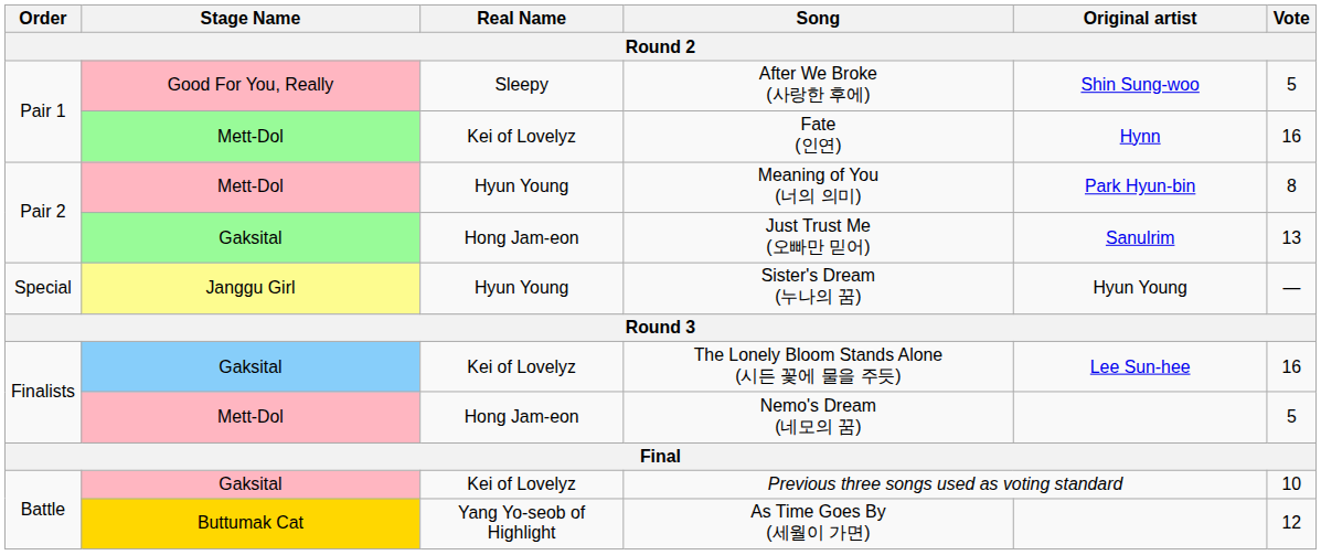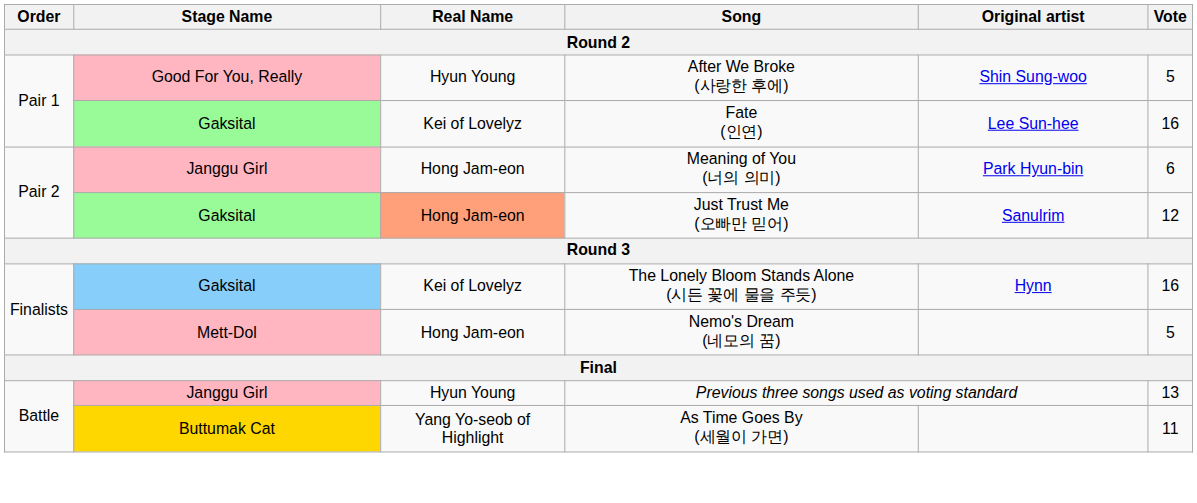After We Broke (사랑한 후에) | Real Name: Sleepy -> Hyun Young
Fate (인연) | Stage Name: Mett-Dol -> Gaksital
Fate (인연) | Original artist: Hynn -> Lee Sun-hee
Meaning of You (너의 의미) | Stage Name: Mett-Dol -> Janggu Girl
Meaning of You (너의 의미) | Real Name: Hyun Young -> Hong Jam-eon
Meaning of You (너의 의미) | Vote: 8 -> 6
Just Trust Me (오빠만 믿어) | Real Name: no background -> lightsalmon background
Just Trust Me (오빠만 믿어) | Vote: 13 -> 12
- row: Special | Janggu Girl | Hyun Young | Sister's Dream (누나의 꿈) | Hyun Young | —
The Lonely Bloom Stands Alone (시든 꽃에 물을 주듯) | Original artist: Lee Sun-hee -> Hynn
Previous three songs used as voting standard | Stage Name: Gaksital -> Janggu Girl
Previous three songs used as voting standard | Real Name: Kei of Lovelyz -> Hyun Young
Previous three songs used as voting standard | Vote: 10 -> 13
As Time Goes By (세월이 가면) | Vote: 12 -> 11
